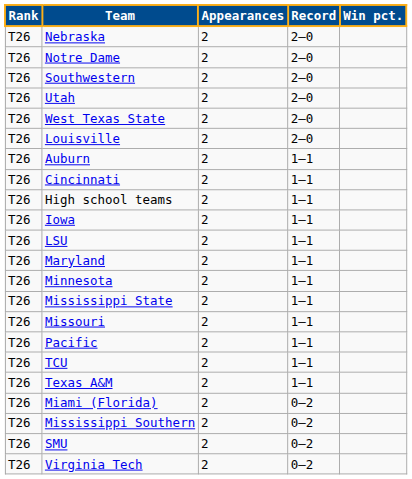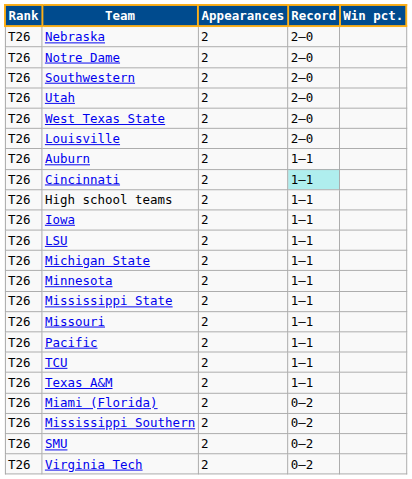Cincinnati | Record: no background -> paleturquoise background
- row: T26 | Maryland | 2 | 1–1
+ row: T26 | Michigan State | 2 | 1–1
